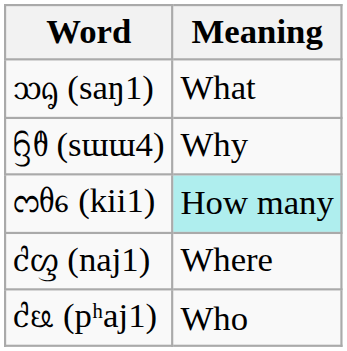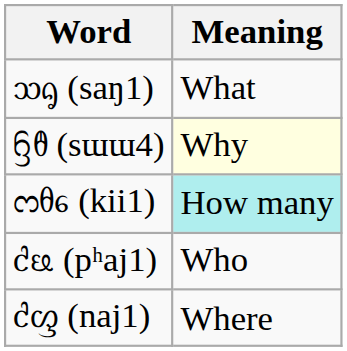ᦌᦹ (sɯɯ4) | Meaning: no background -> lightyellow background
rows swapped: ᦺᦕ (pʰaj1) <-> ᦺᦐ (naj1)
